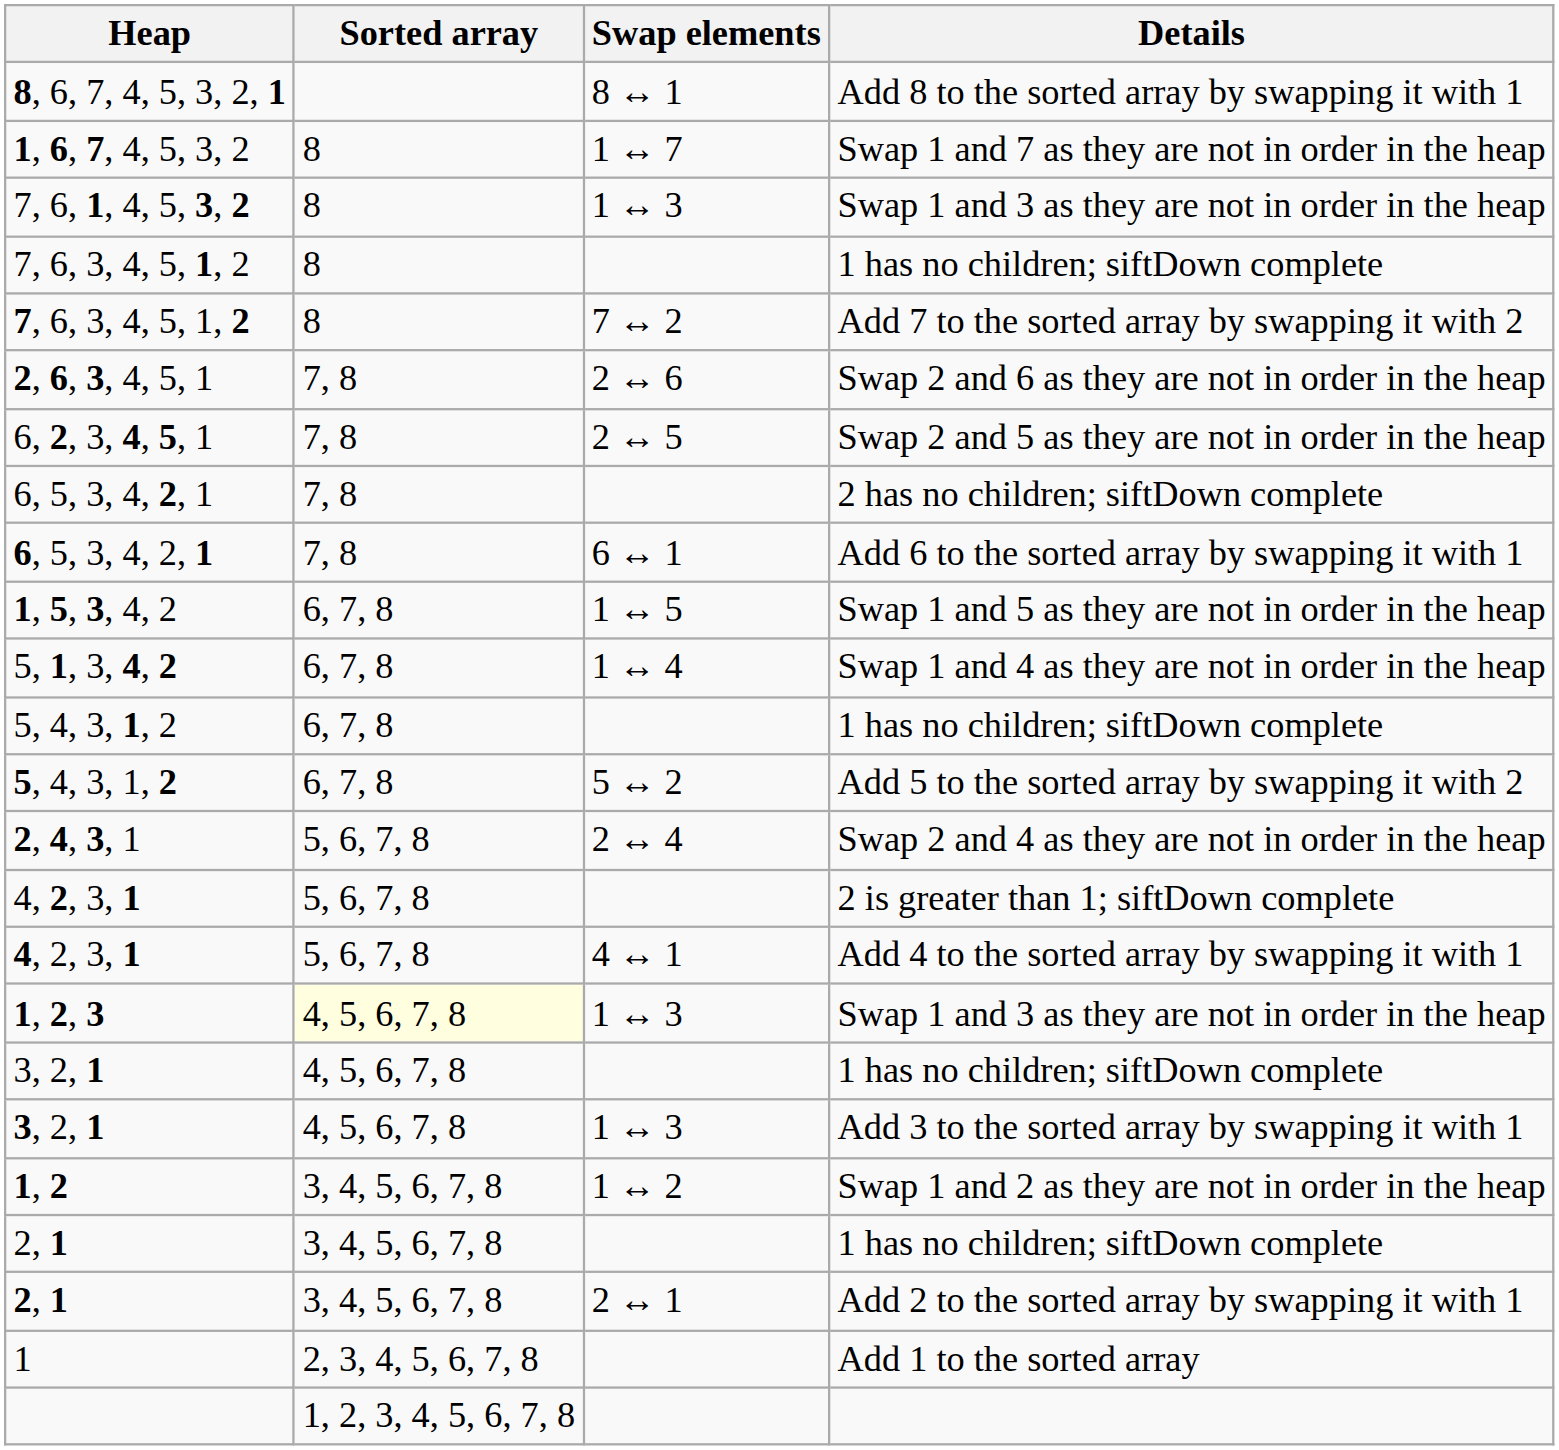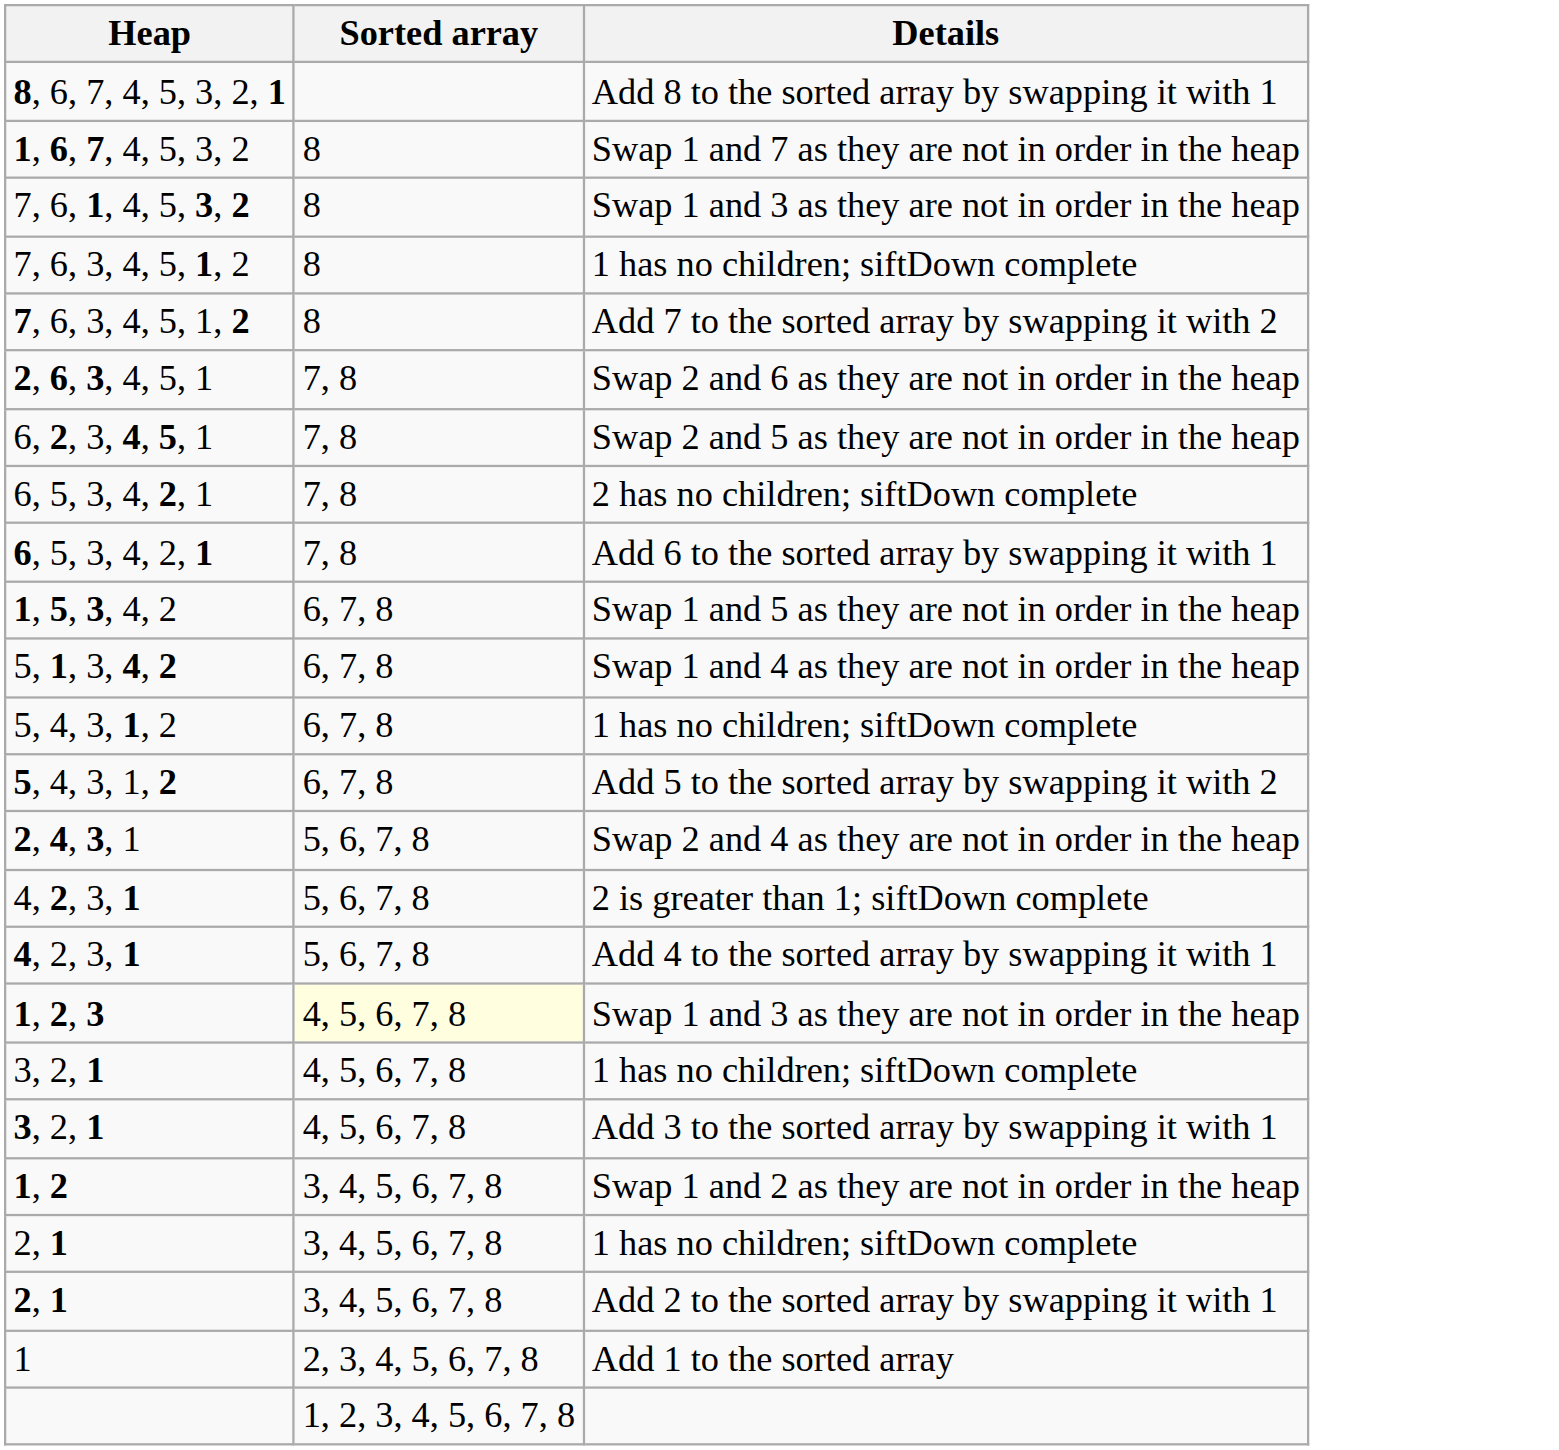- column: Swap elements | 8 ↔ 1 | 1 ↔ 7 | 1 ↔ 3 | 7 ↔ 2 | 2 ↔ 6 | 2 ↔ 5 | 6 ↔ 1 | 1 ↔ 5 | 1 ↔ 4 | 5 ↔ 2 | 2 ↔ 4 | 4 ↔ 1 | 1 ↔ 3 | 1 ↔ 3 | 1 ↔ 2 | 2 ↔ 1
